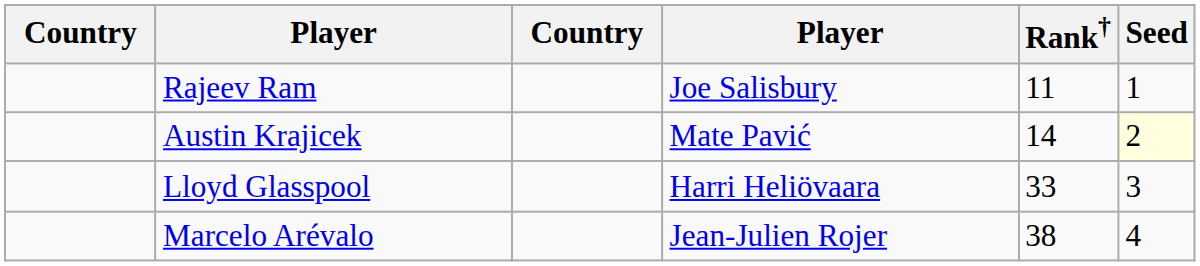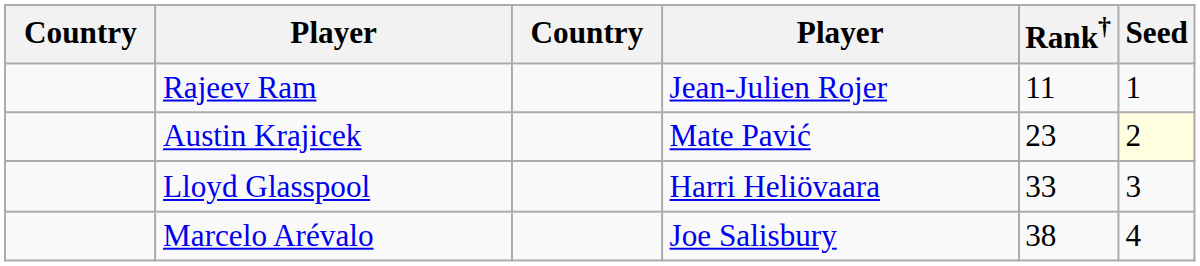Rajeev Ram | column 4: Joe Salisbury -> Jean-Julien Rojer
Austin Krajicek | Rank†: 14 -> 23
Marcelo Arévalo | column 4: Jean-Julien Rojer -> Joe Salisbury
